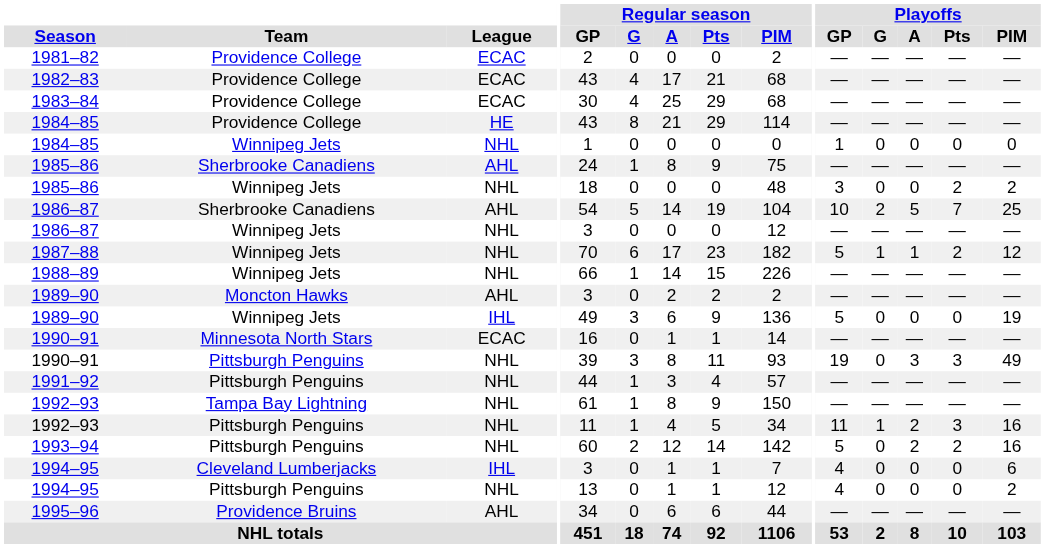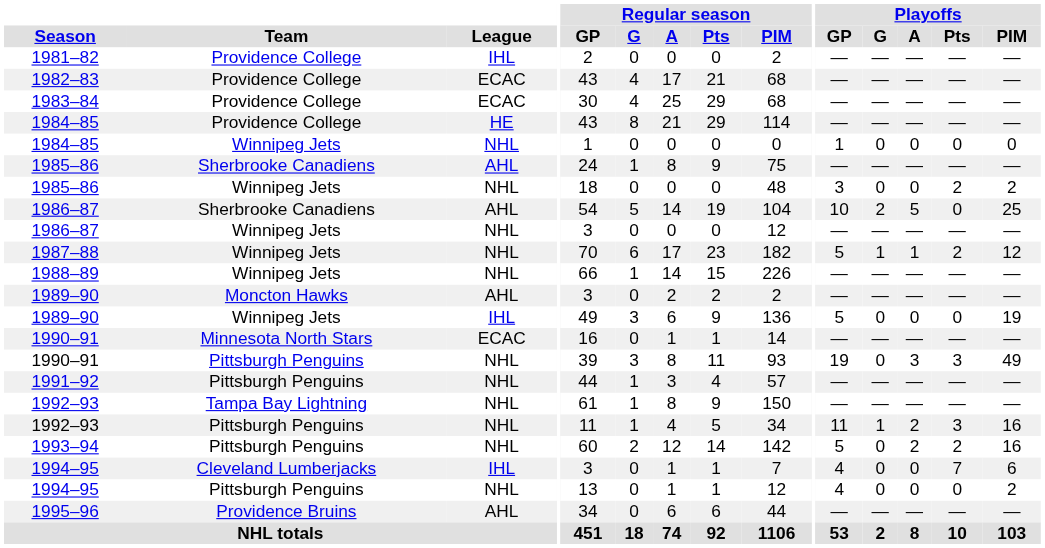1981–82 | League: ECAC -> IHL
1986–87 / Sherbrooke Canadiens | Playoffs / Pts: 7 -> 0
1994–95 / Cleveland Lumberjacks | Playoffs / Pts: 0 -> 7
